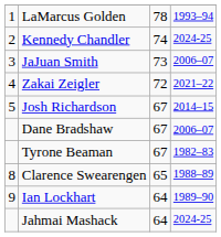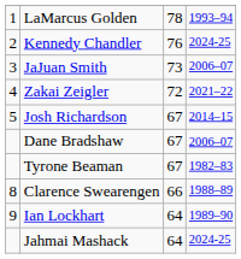Kennedy Chandler | column 3: 74 -> 76
Clarence Swearengen | column 3: 65 -> 66
